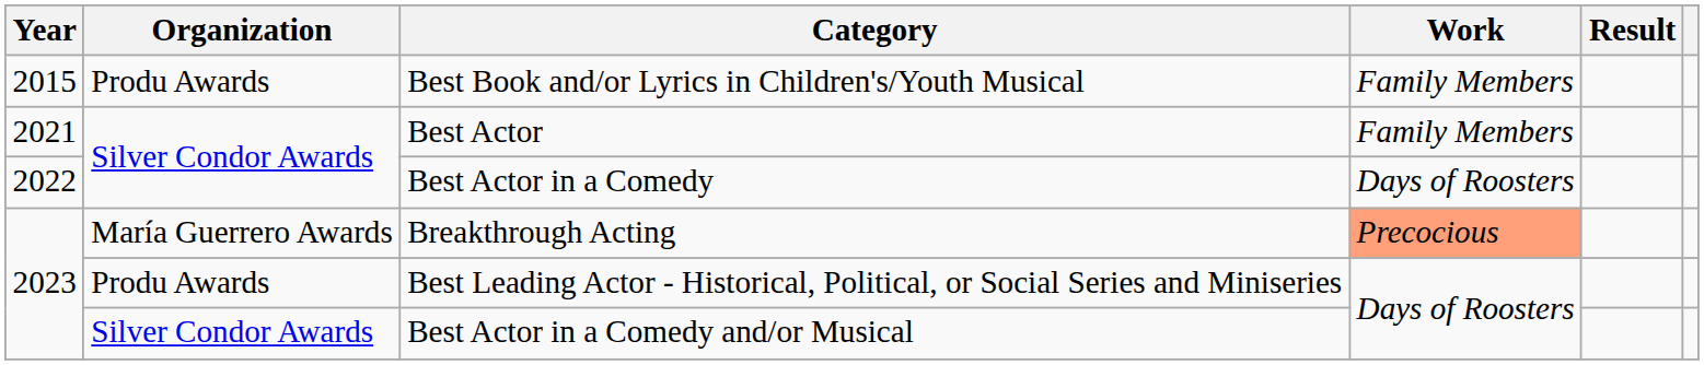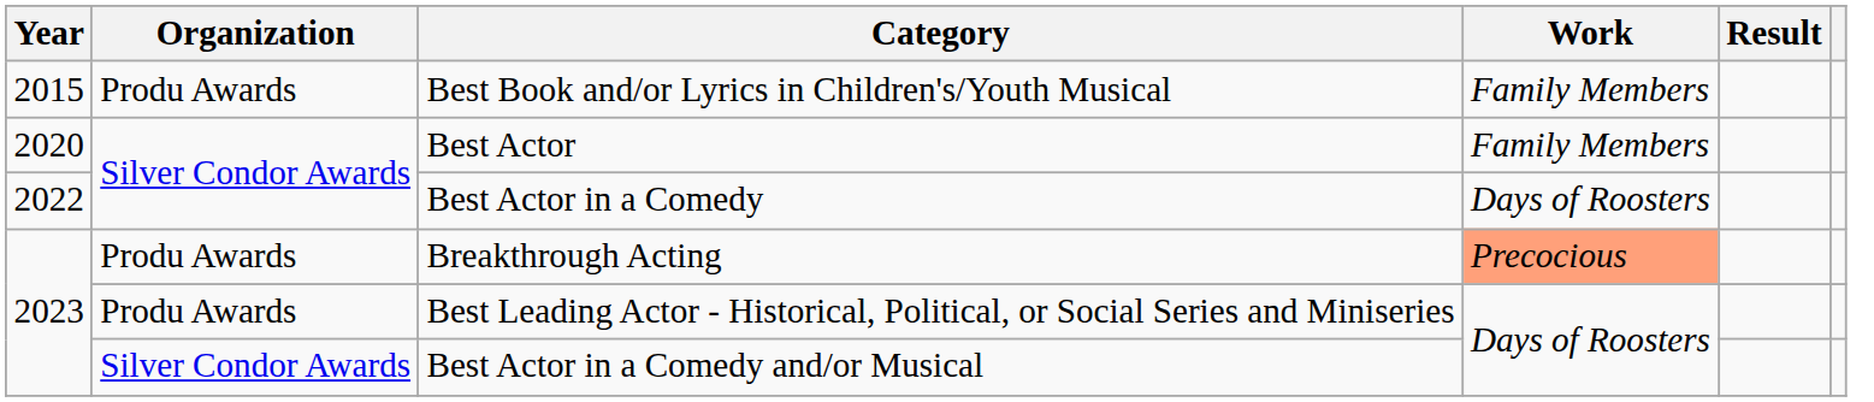Best Actor | Year: 2021 -> 2020
Breakthrough Acting | Organization: María Guerrero Awards -> Produ Awards
